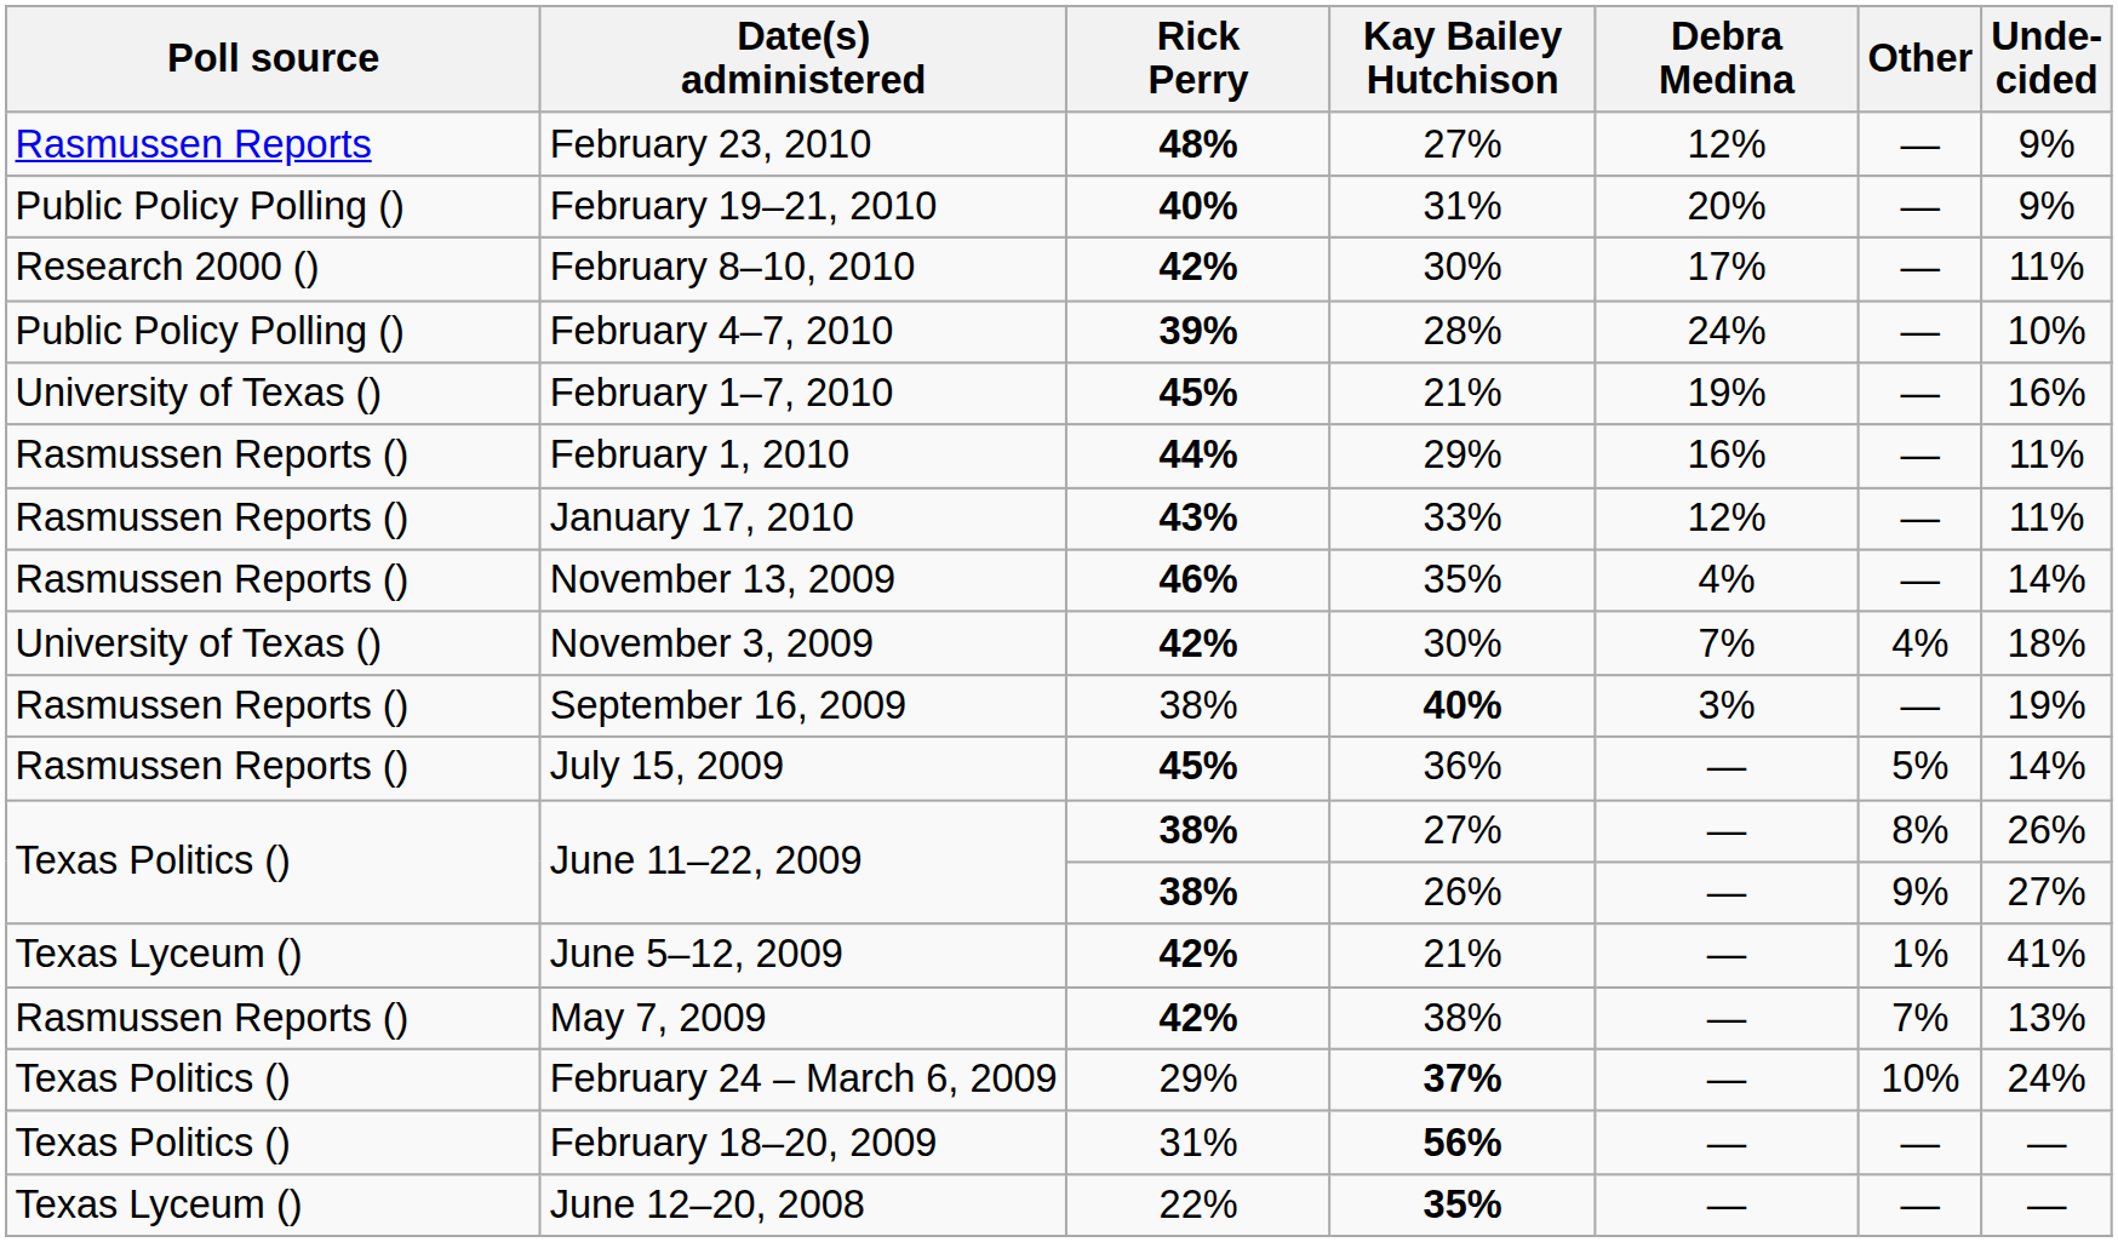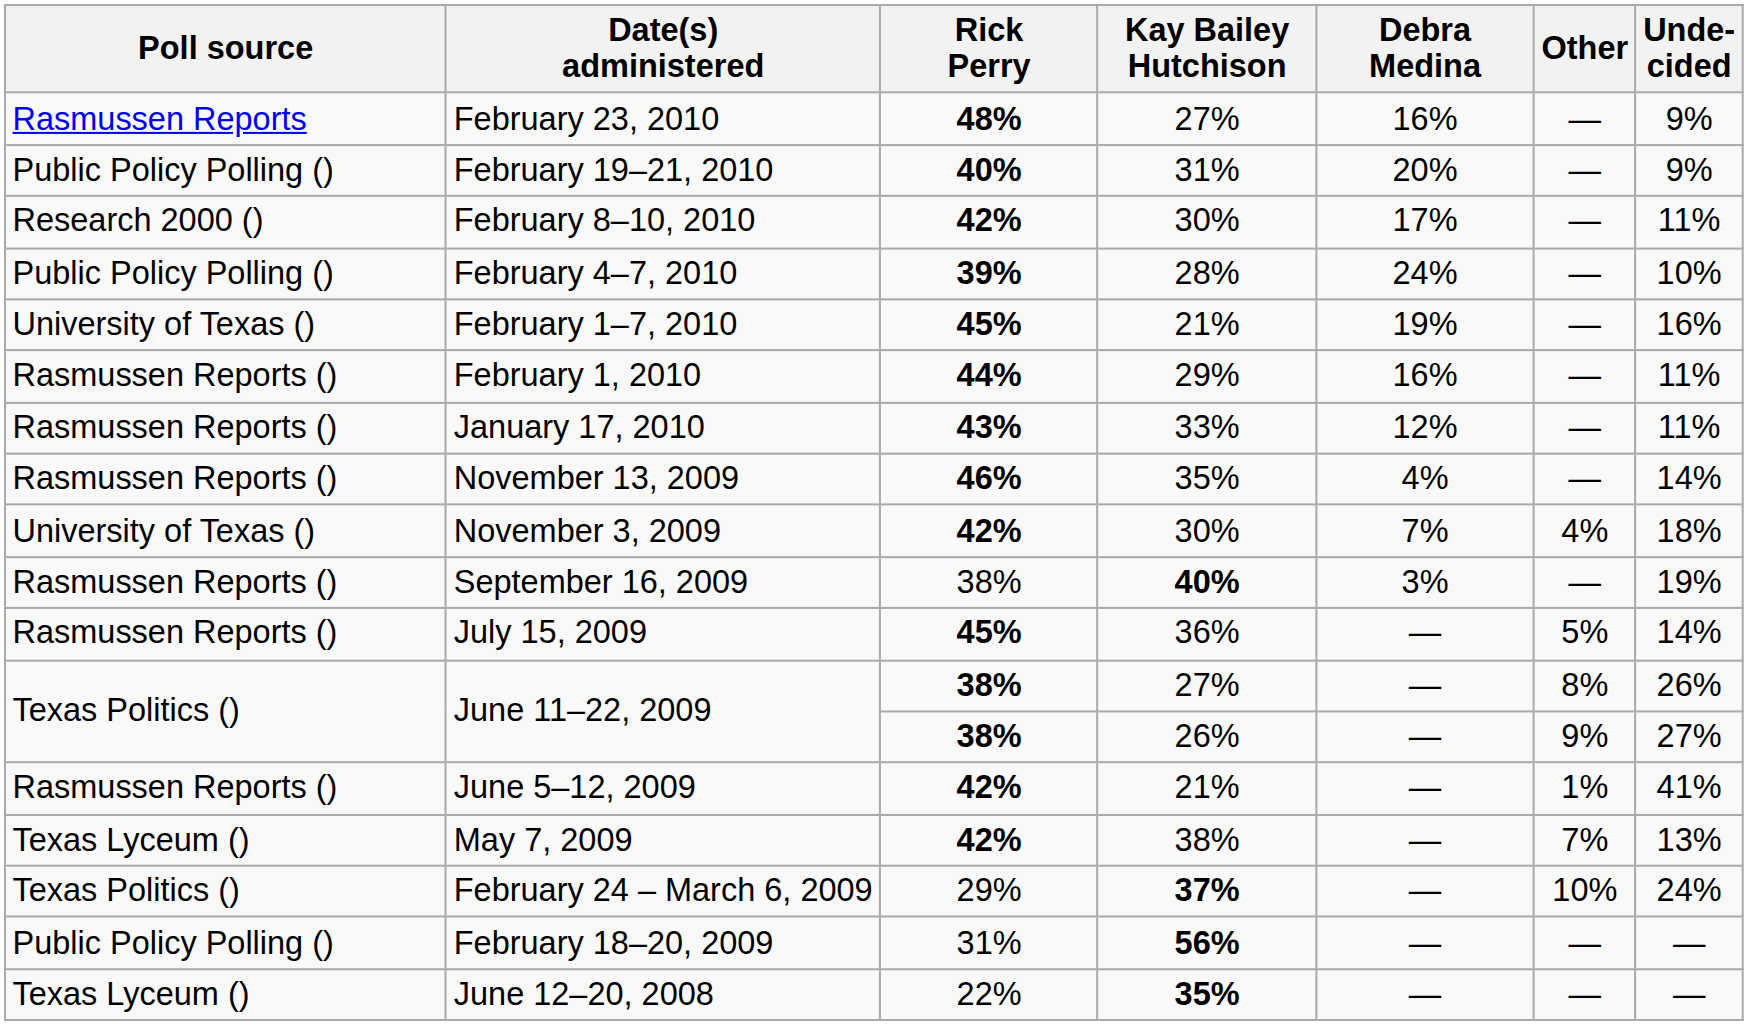February 23, 2010 | Debra Medina: 12% -> 16%
June 5–12, 2009 | Poll source: Texas Lyceum () -> Rasmussen Reports ()
May 7, 2009 | Poll source: Rasmussen Reports () -> Texas Lyceum ()
February 18–20, 2009 | Poll source: Texas Politics () -> Public Policy Polling ()
